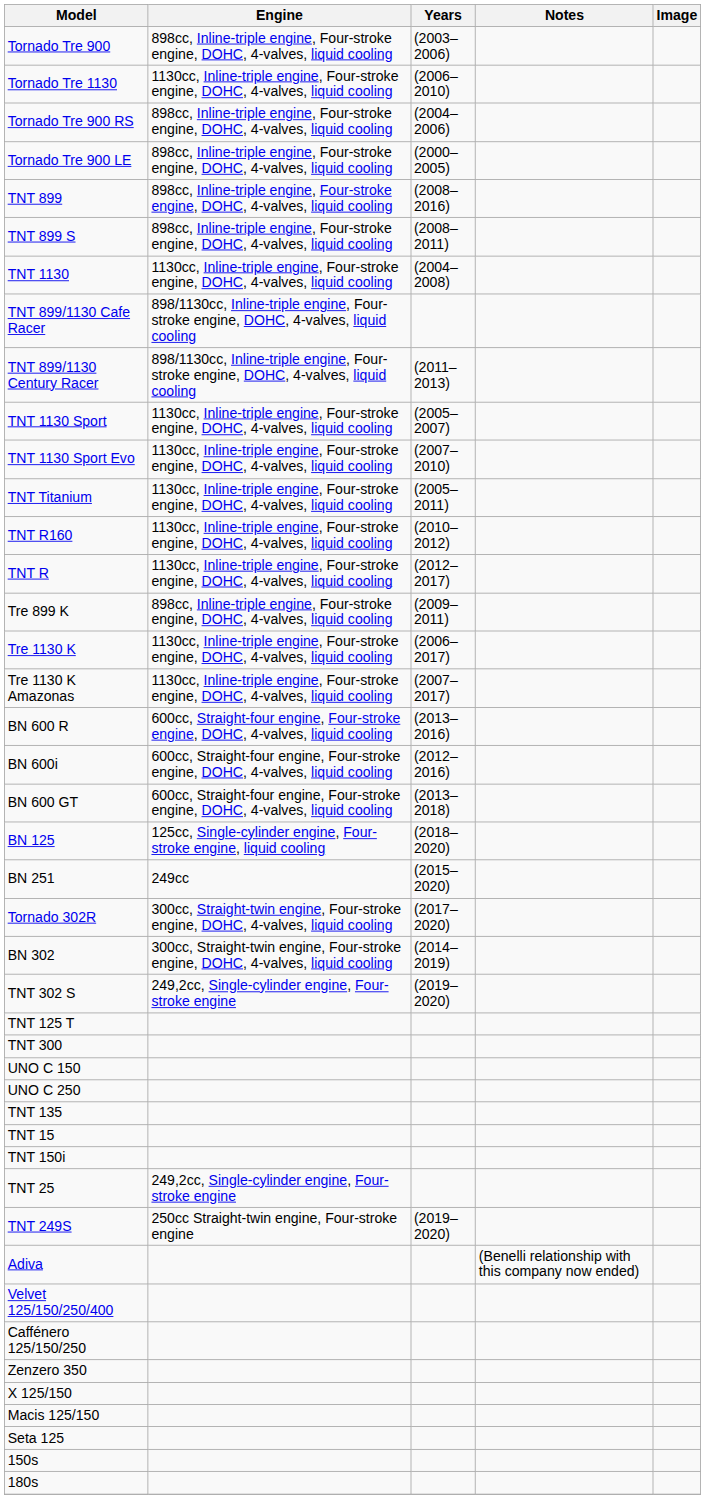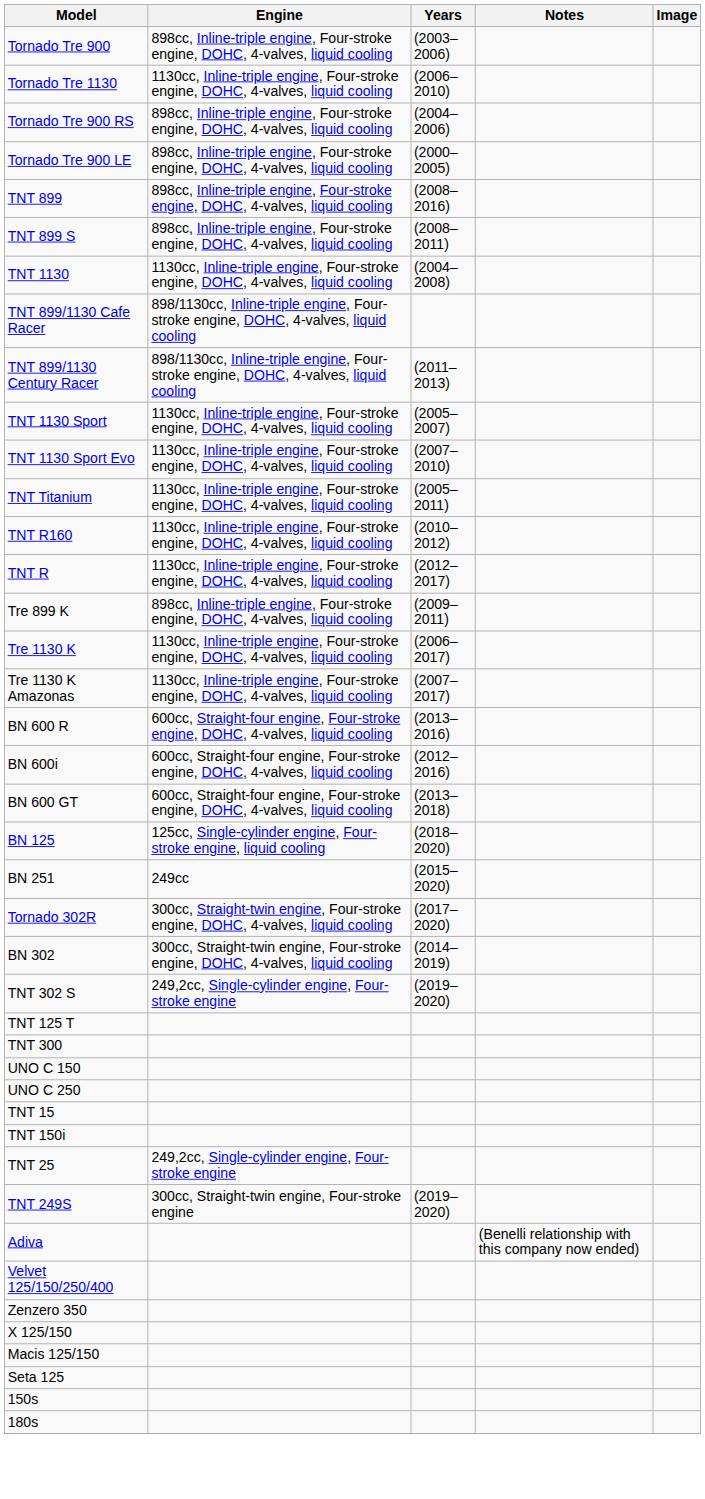- row: TNT 135
TNT 249S | Engine: 250cc Straight-twin engine, Four-stroke engine -> 300cc, Straight-twin engine, Four-stroke engine
- row: Caffénero 125/150/250
